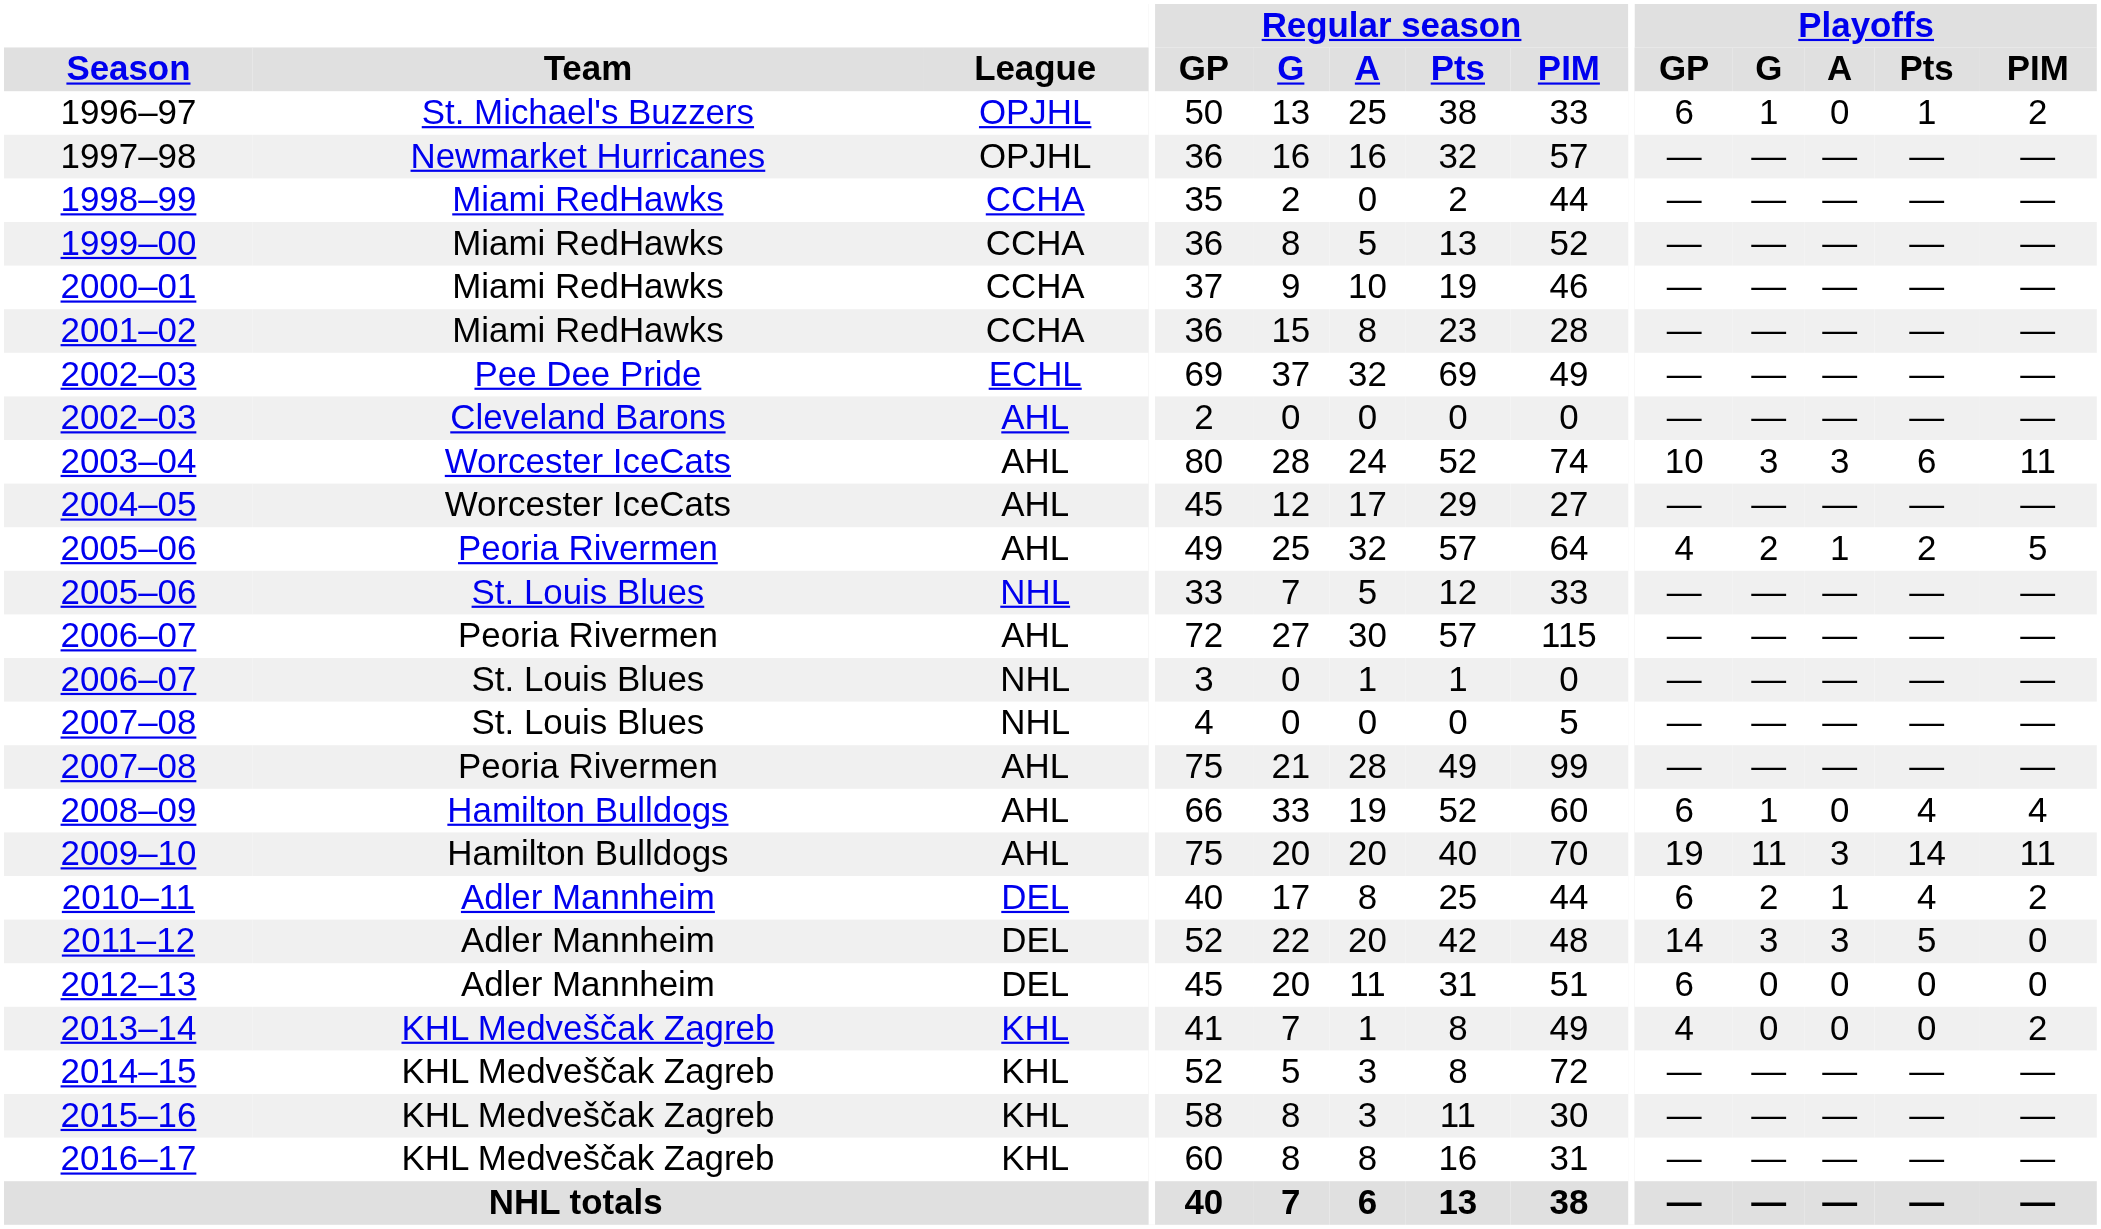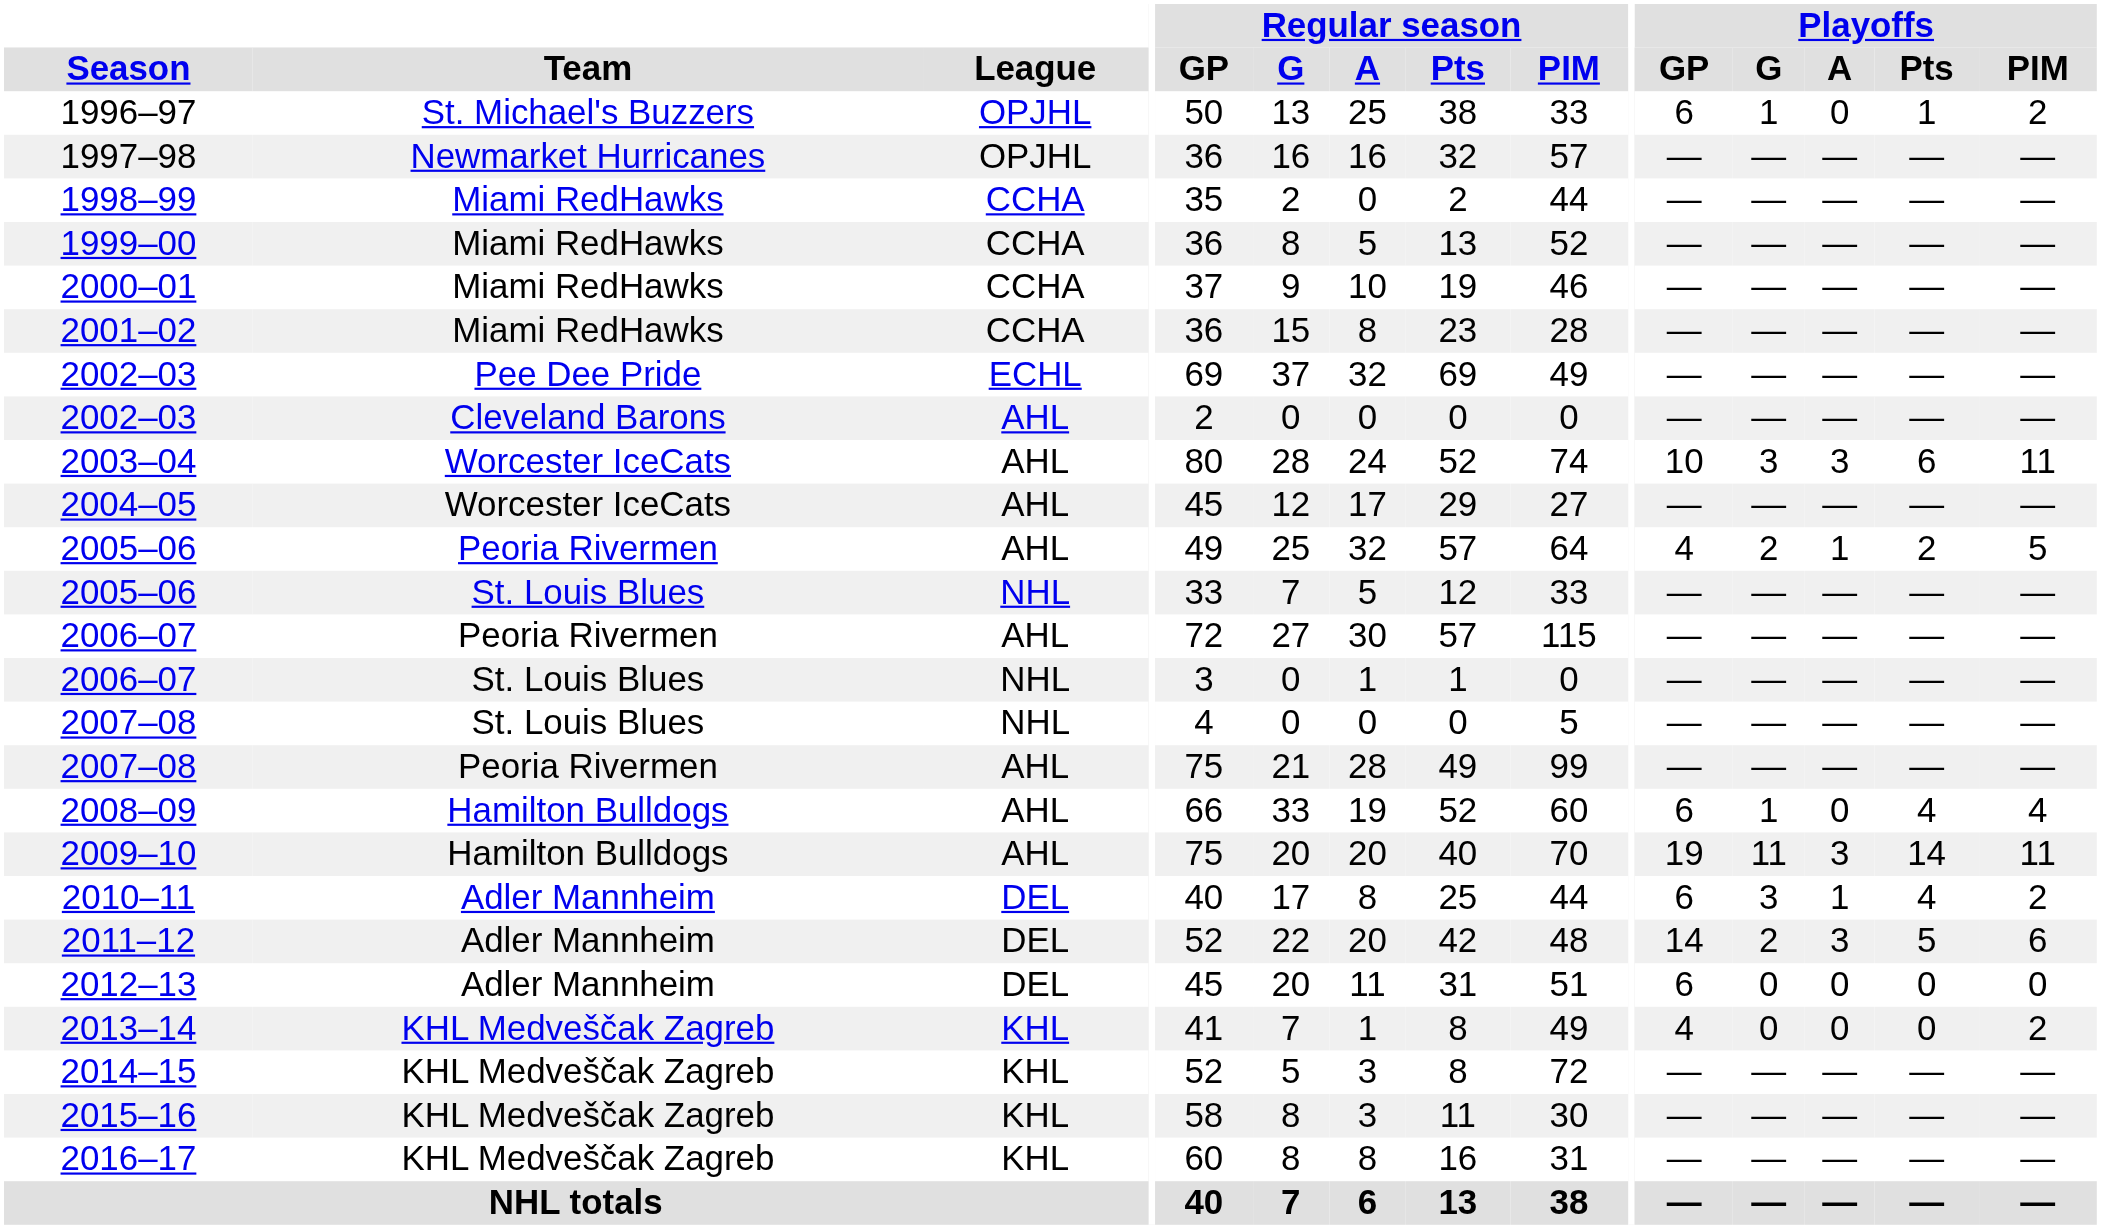2010–11 | Playoffs / G: 2 -> 3
2011–12 | Playoffs / G: 3 -> 2
2011–12 | Playoffs / PIM: 0 -> 6
